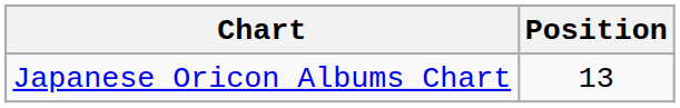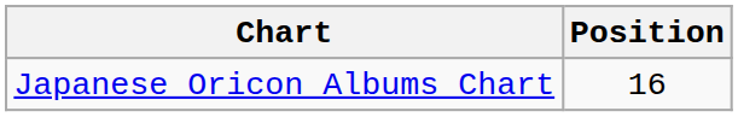Japanese Oricon Albums Chart | Position: 13 -> 16
